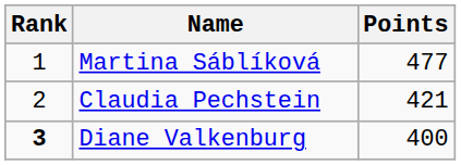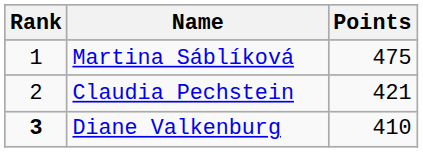Martina Sáblíková | Points: 477 -> 475
Diane Valkenburg | Points: 400 -> 410
